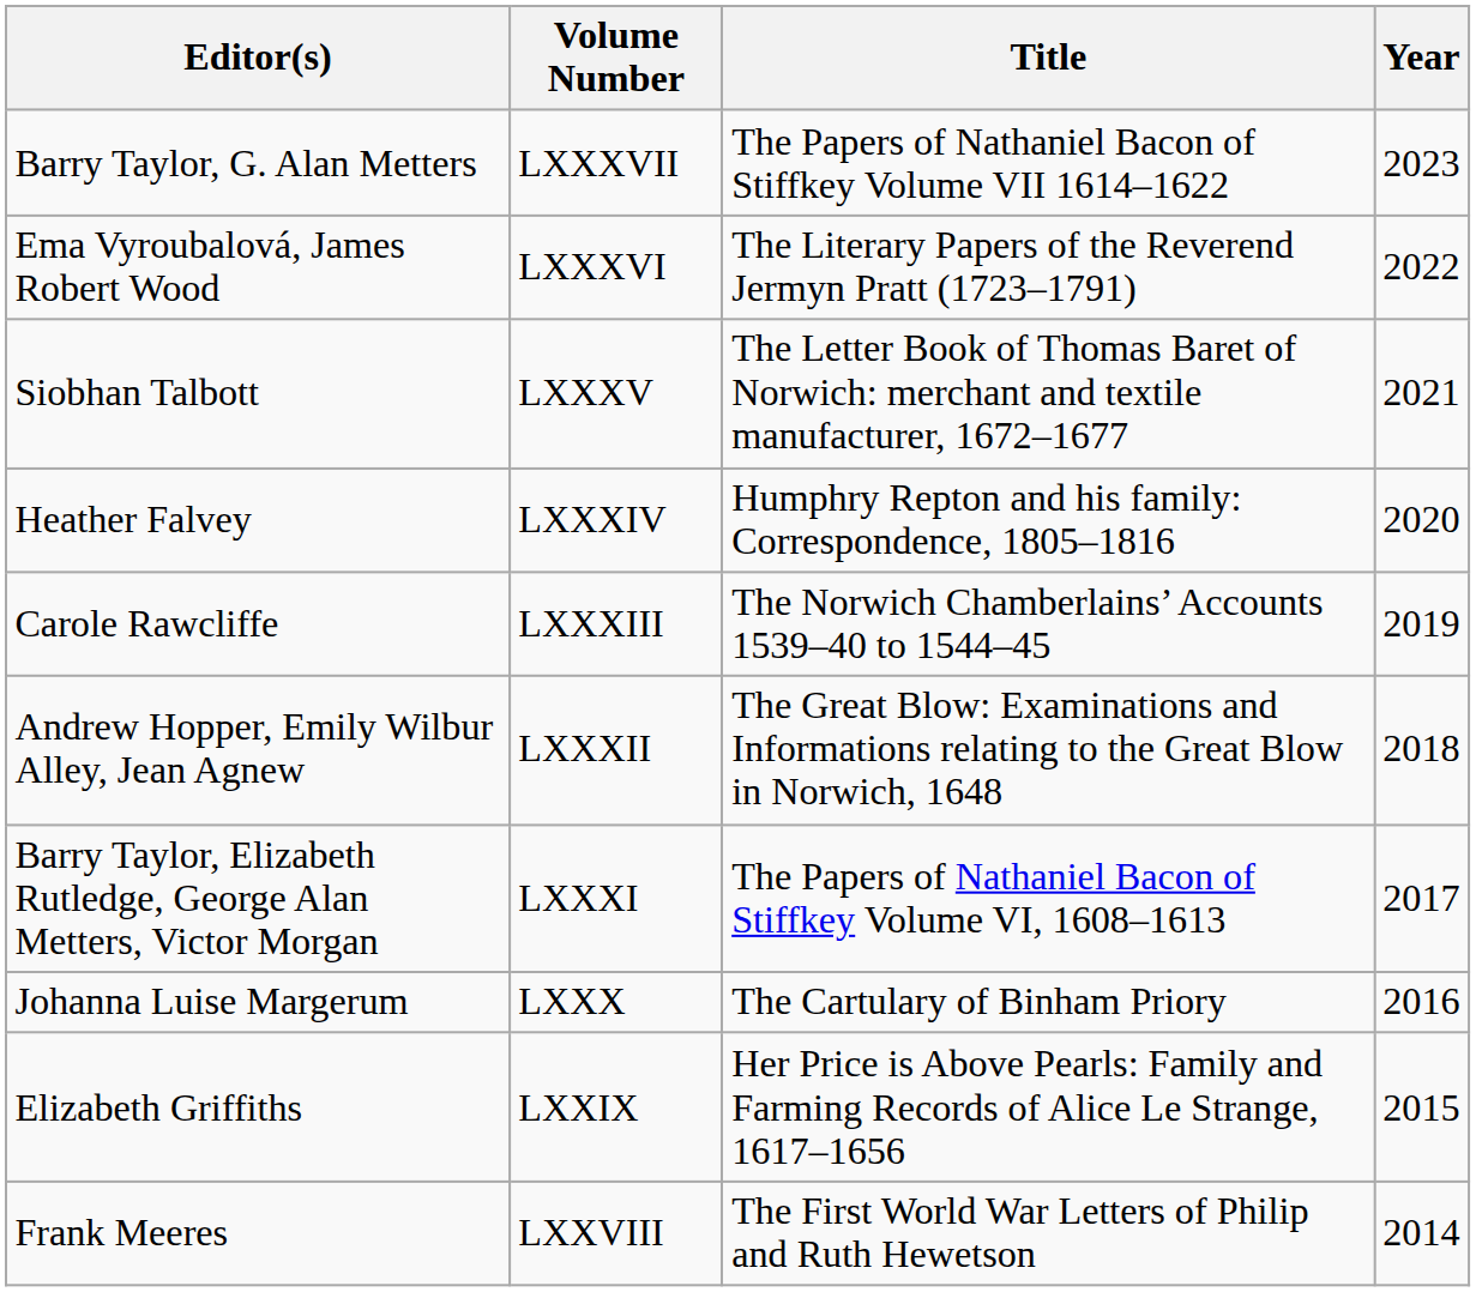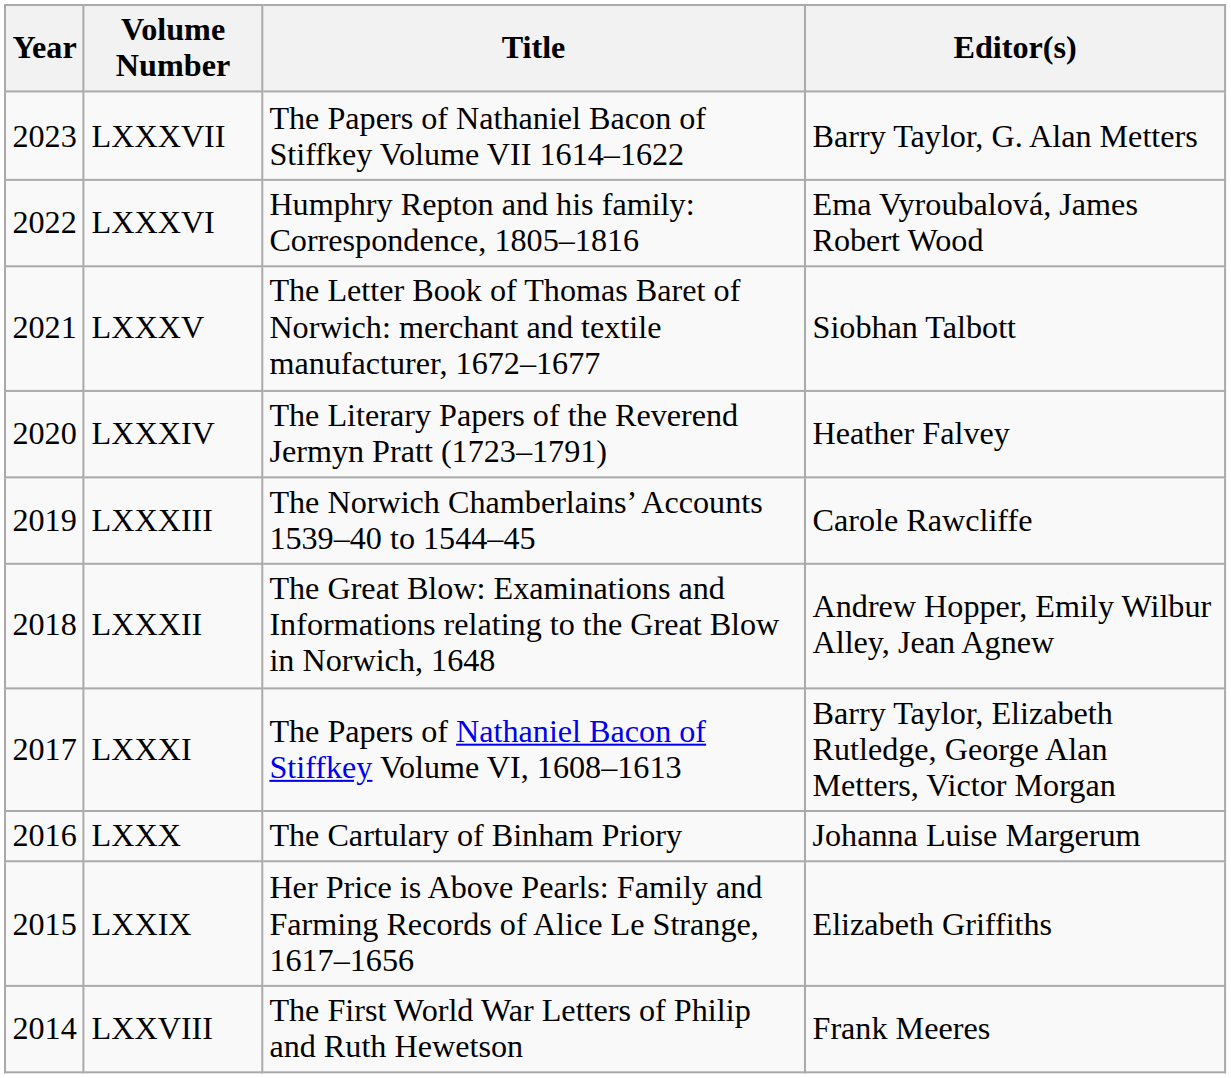columns swapped: Year <-> Editor(s)
LXXXVI | Title: The Literary Papers of the Reverend Jermyn Pratt (1723–1791) -> Humphry Repton and his family: Correspondence, 1805–1816
LXXXIV | Title: Humphry Repton and his family: Correspondence, 1805–1816 -> The Literary Papers of the Reverend Jermyn Pratt (1723–1791)
